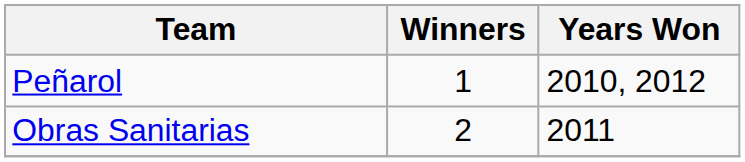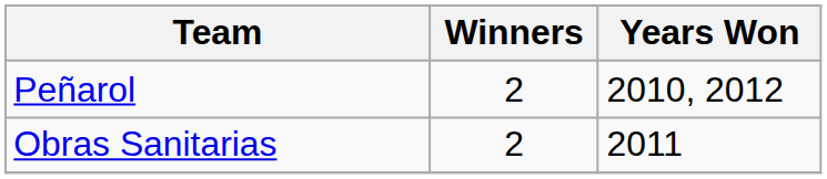Peñarol | Winners: 1 -> 2
